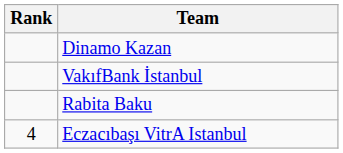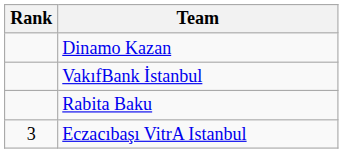Eczacıbaşı VitrA Istanbul | Rank: 4 -> 3
